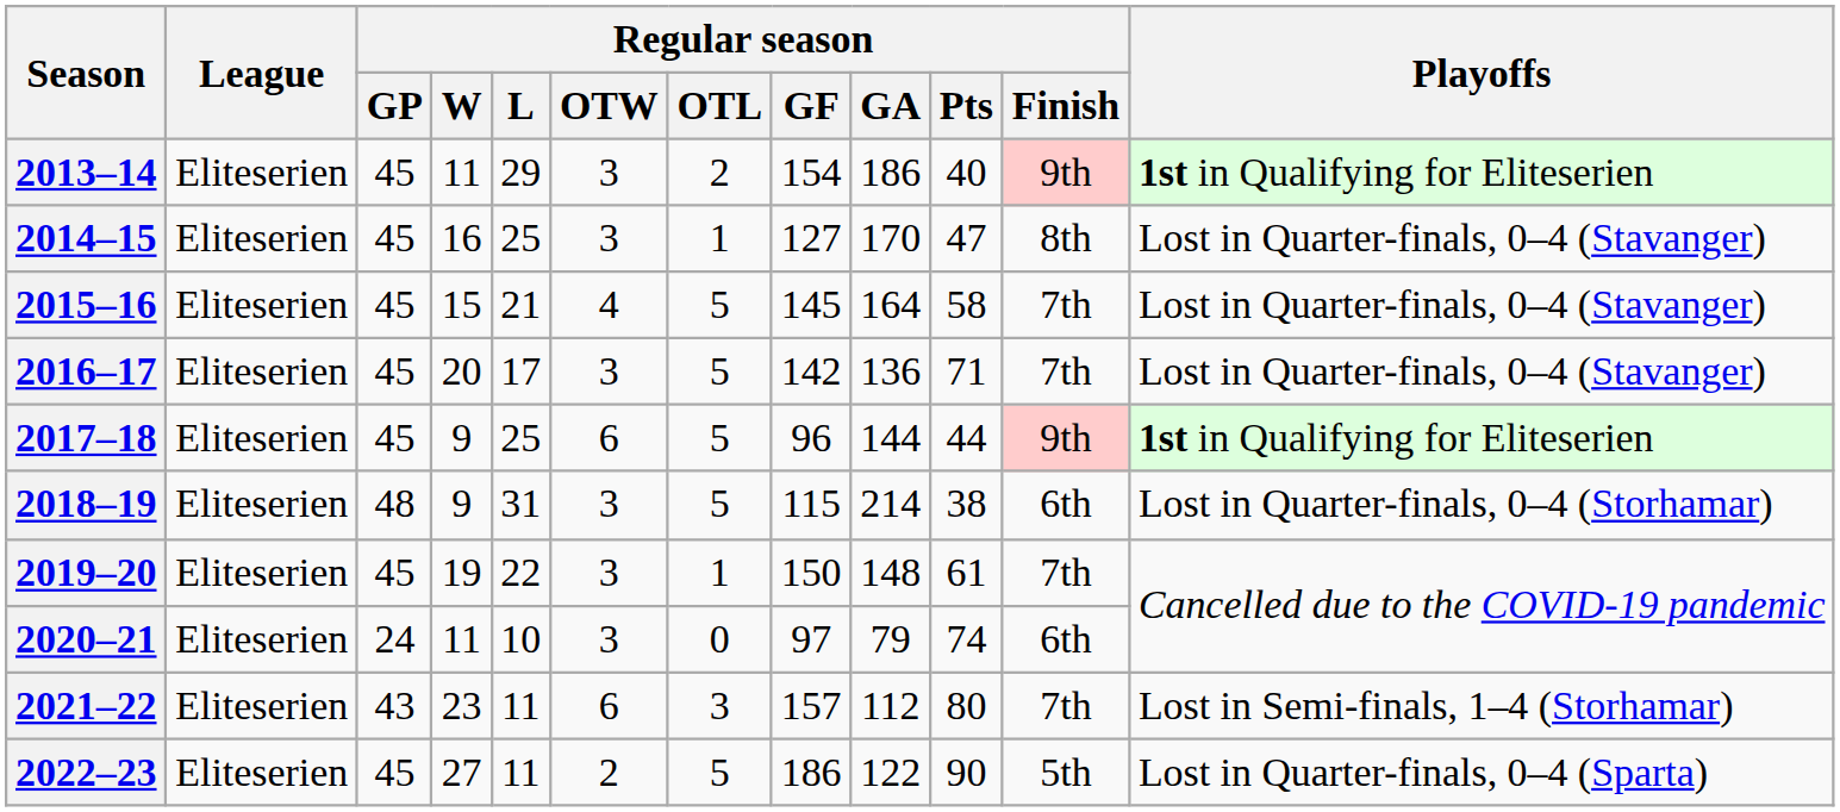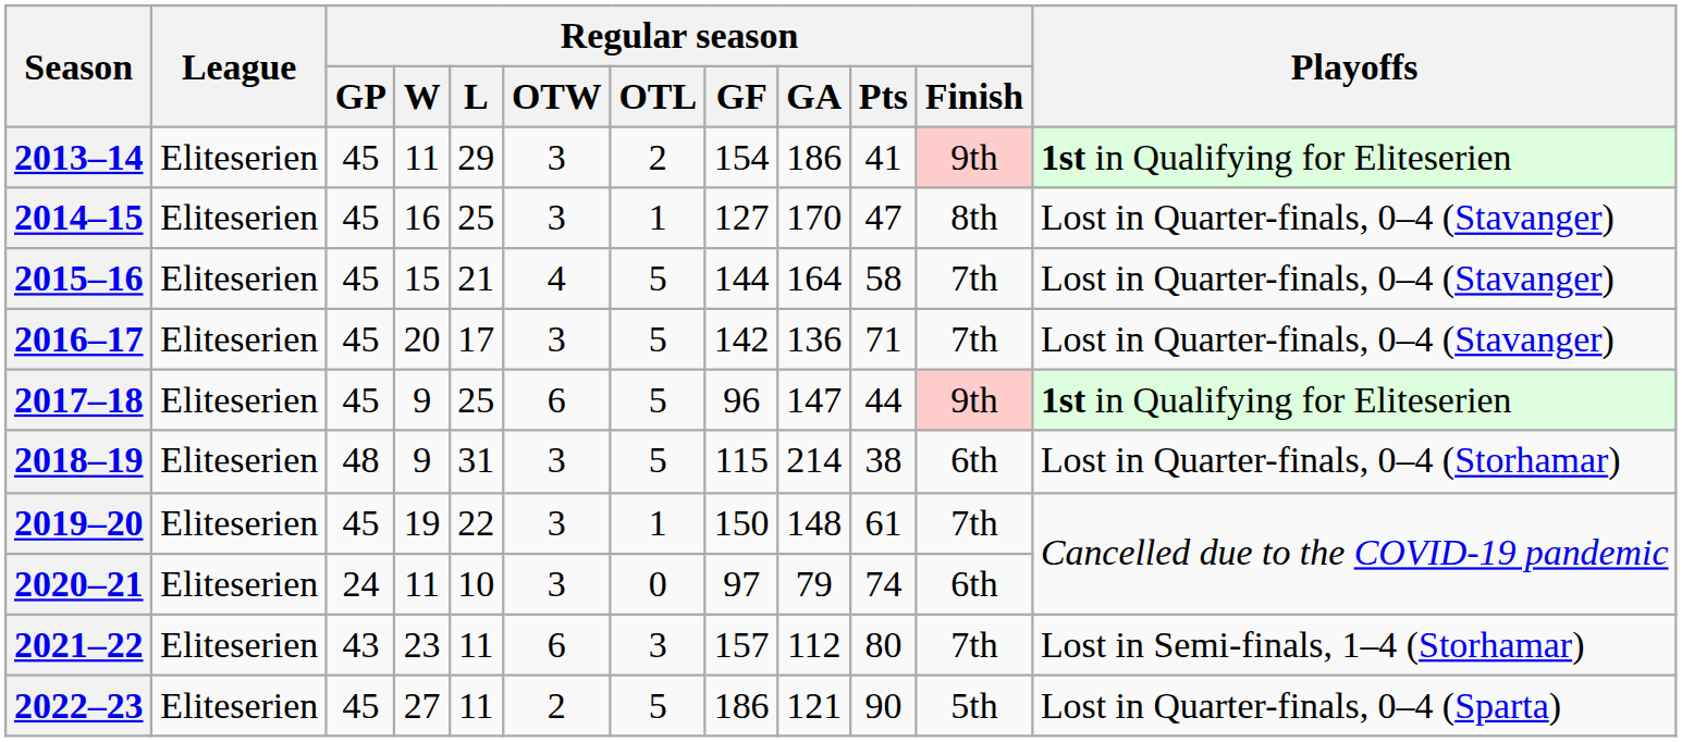2013–14 | Regular season / Pts: 40 -> 41
2015–16 | Regular season / GF: 145 -> 144
2017–18 | Regular season / GA: 144 -> 147
2022–23 | Regular season / GA: 122 -> 121
